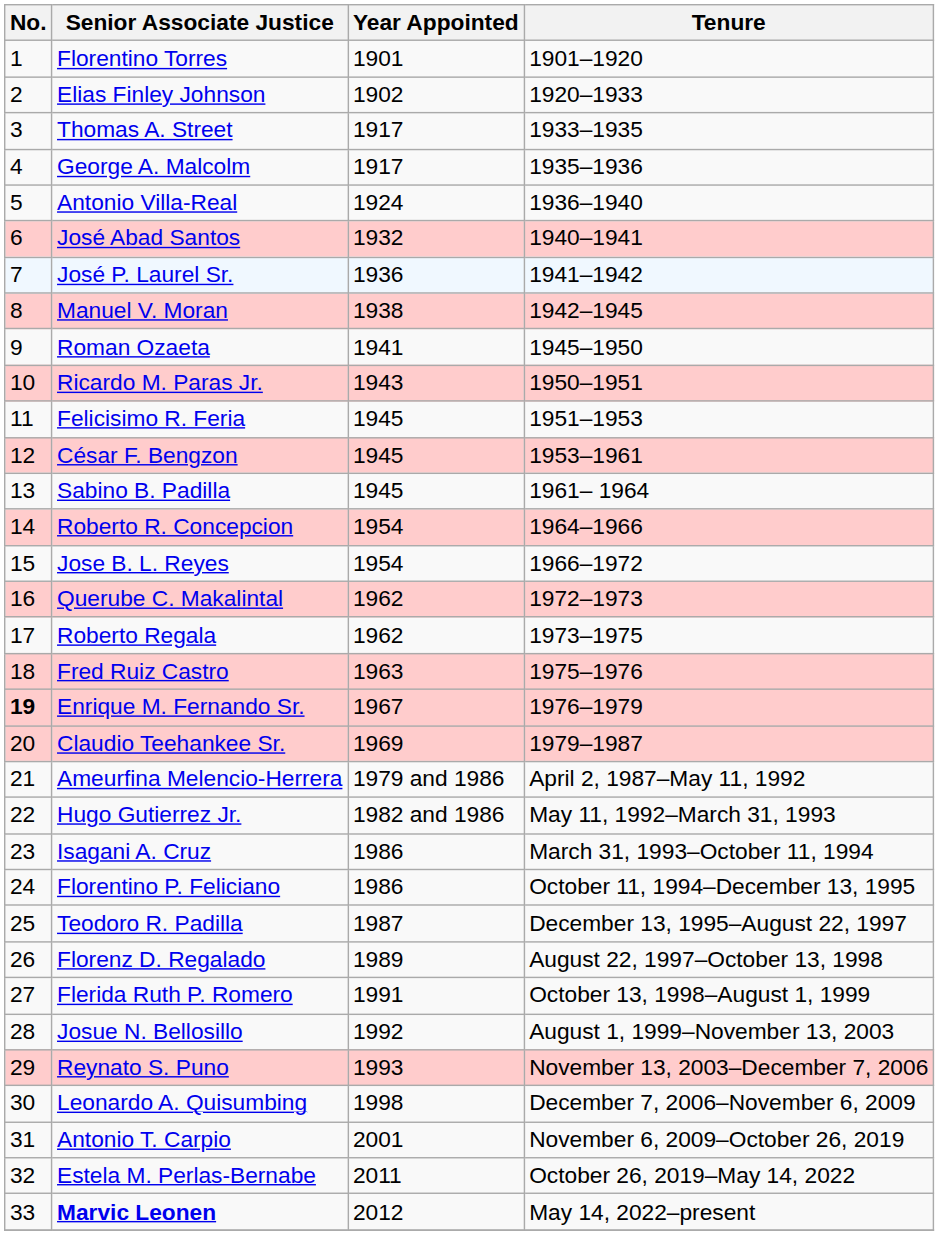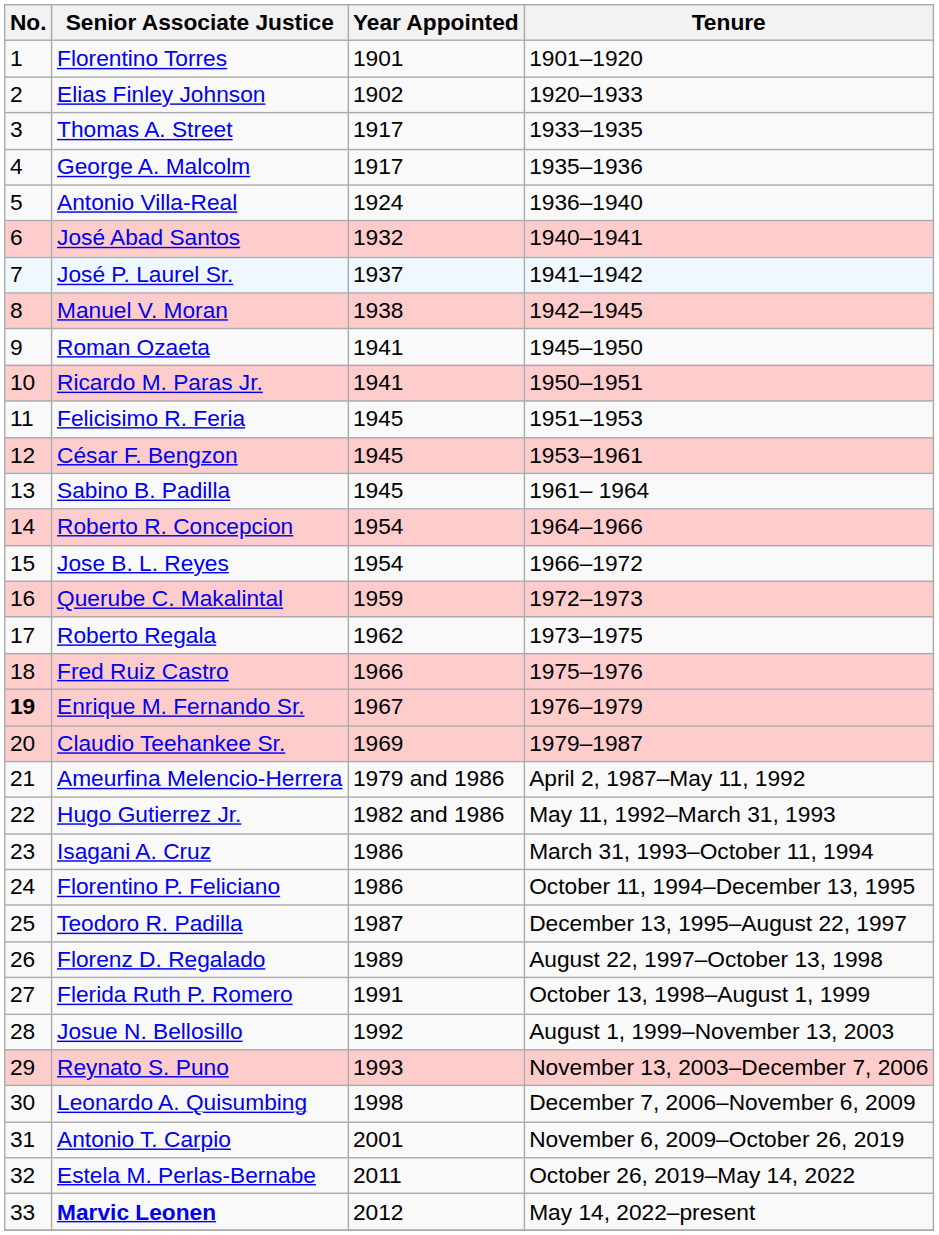José P. Laurel Sr. | Year Appointed: 1936 -> 1937
Ricardo M. Paras Jr. | Year Appointed: 1943 -> 1941
Querube C. Makalintal | Year Appointed: 1962 -> 1959
Fred Ruiz Castro | Year Appointed: 1963 -> 1966
